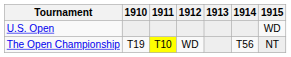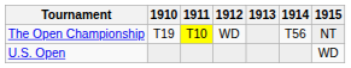rows swapped: The Open Championship <-> U.S. Open
